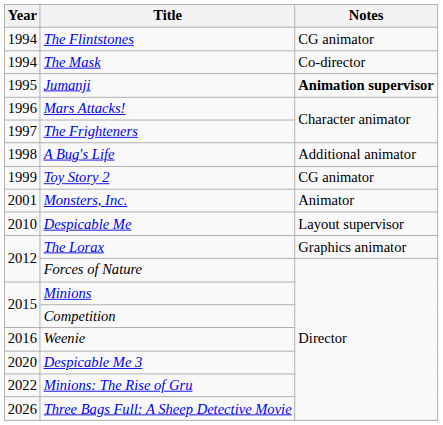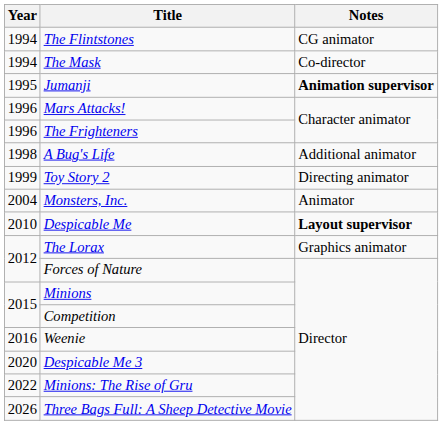The Frighteners | Year: 1997 -> 1996
Toy Story 2 | Notes: CG animator -> Directing animator
Monsters, Inc. | Year: 2001 -> 2004
Despicable Me | Notes: normal -> bold
